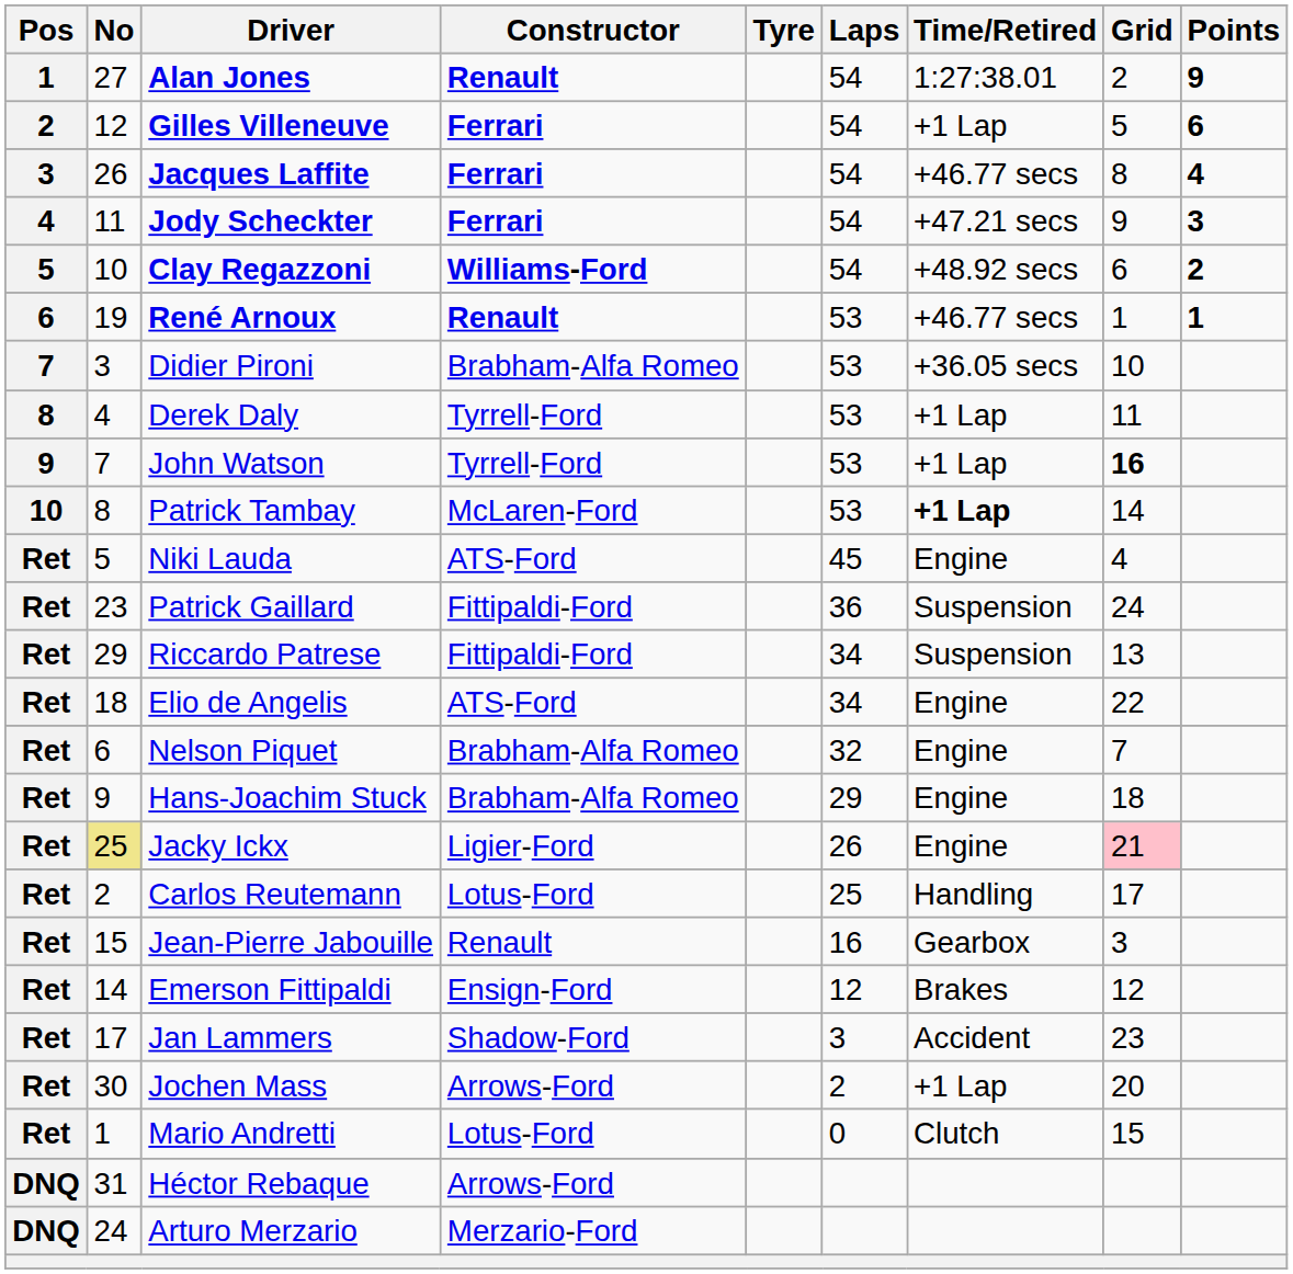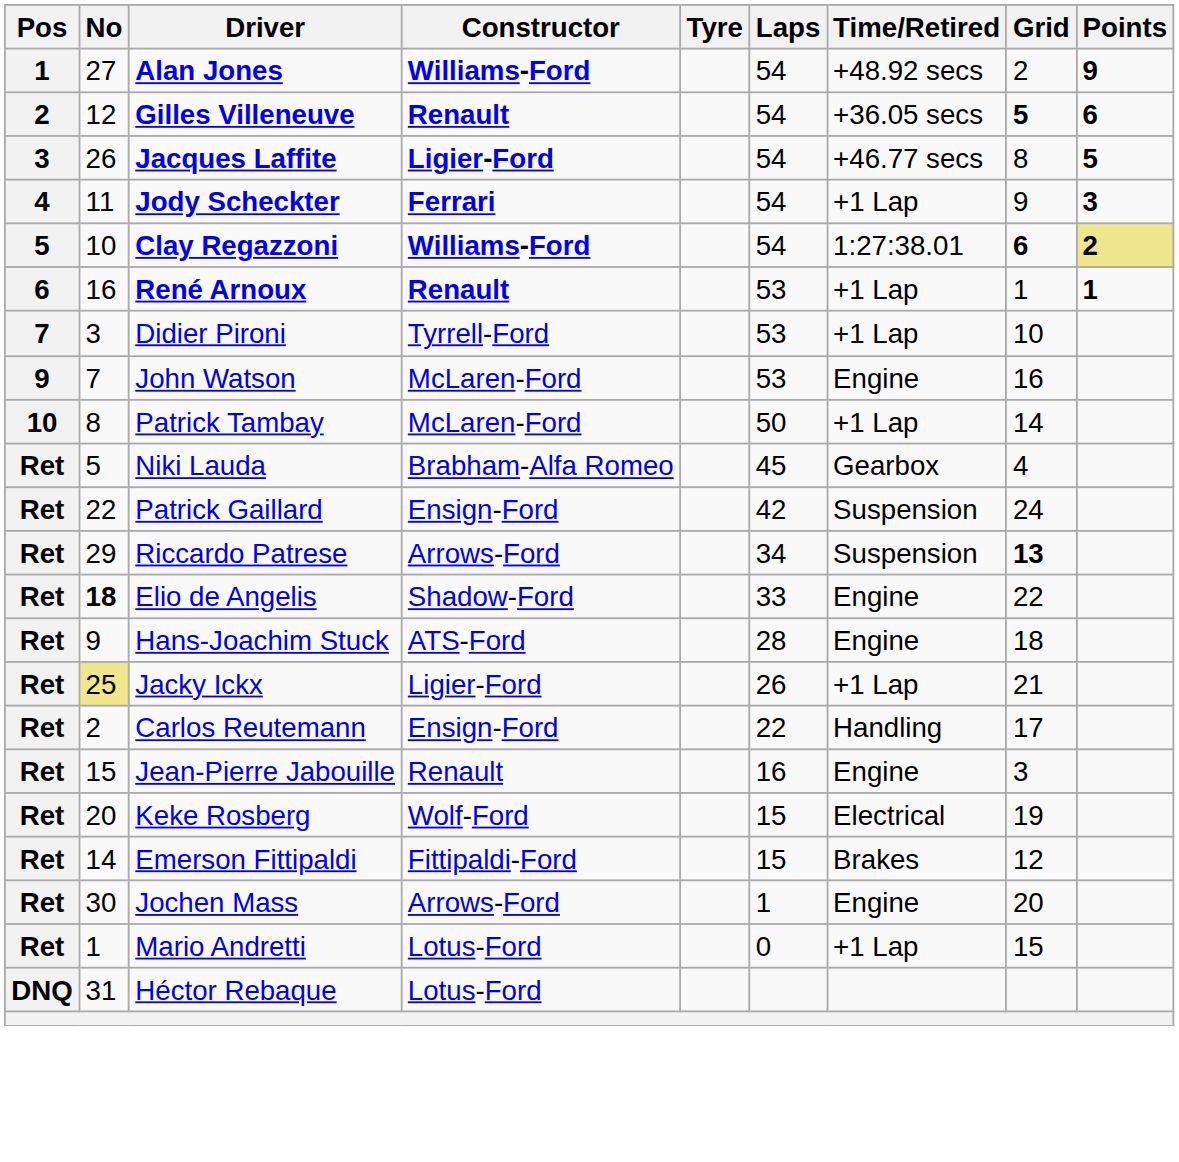Alan Jones | Constructor: Renault -> Williams-Ford
Alan Jones | Time/Retired: 1:27:38.01 -> +48.92 secs
Gilles Villeneuve | Constructor: Ferrari -> Renault
Gilles Villeneuve | Time/Retired: +1 Lap -> +36.05 secs
Gilles Villeneuve | Grid: normal -> bold
Jacques Laffite | Constructor: Ferrari -> Ligier-Ford
Jacques Laffite | Points: 4 -> 5
Jody Scheckter | Time/Retired: +47.21 secs -> +1 Lap
Clay Regazzoni | Time/Retired: +48.92 secs -> 1:27:38.01
Clay Regazzoni | Grid: normal -> bold
Clay Regazzoni | Points: no background -> khaki background
René Arnoux | No: 19 -> 16
René Arnoux | Time/Retired: +46.77 secs -> +1 Lap
Didier Pironi | Constructor: Brabham-Alfa Romeo -> Tyrrell-Ford
Didier Pironi | Time/Retired: +36.05 secs -> +1 Lap
- row: 8 | 4 | Derek Daly | Tyrrell-Ford | 53 | +1 Lap | 11
John Watson | Constructor: Tyrrell-Ford -> McLaren-Ford
John Watson | Time/Retired: +1 Lap -> Engine
John Watson | Grid: bold -> normal
Patrick Tambay | Laps: 53 -> 50
Patrick Tambay | Time/Retired: bold -> normal
Niki Lauda | Constructor: ATS-Ford -> Brabham-Alfa Romeo
Niki Lauda | Time/Retired: Engine -> Gearbox
Patrick Gaillard | No: 23 -> 22
Patrick Gaillard | Constructor: Fittipaldi-Ford -> Ensign-Ford
Patrick Gaillard | Laps: 36 -> 42
Riccardo Patrese | Constructor: Fittipaldi-Ford -> Arrows-Ford
Riccardo Patrese | Grid: normal -> bold
Elio de Angelis | No: normal -> bold
Elio de Angelis | Constructor: ATS-Ford -> Shadow-Ford
Elio de Angelis | Laps: 34 -> 33
- row: Ret | 6 | Nelson Piquet | Brabham-Alfa Romeo | 32 | Engine | 7
Hans-Joachim Stuck | Constructor: Brabham-Alfa Romeo -> ATS-Ford
Hans-Joachim Stuck | Laps: 29 -> 28
Jacky Ickx | Time/Retired: Engine -> +1 Lap
Jacky Ickx | Grid: pink background -> no background
Carlos Reutemann | Constructor: Lotus-Ford -> Ensign-Ford
Carlos Reutemann | Laps: 25 -> 22
Jean-Pierre Jabouille | Time/Retired: Gearbox -> Engine
+ row: Ret | 20 | Keke Rosberg | Wolf-Ford | 15 | Electrical | 19
Emerson Fittipaldi | Constructor: Ensign-Ford -> Fittipaldi-Ford
Emerson Fittipaldi | Laps: 12 -> 15
- row: Ret | 17 | Jan Lammers | Shadow-Ford | 3 | Accident | 23
Jochen Mass | Laps: 2 -> 1
Jochen Mass | Time/Retired: +1 Lap -> Engine
Mario Andretti | Time/Retired: Clutch -> +1 Lap
Héctor Rebaque | Constructor: Arrows-Ford -> Lotus-Ford
- row: DNQ | 24 | Arturo Merzario | Merzario-Ford
